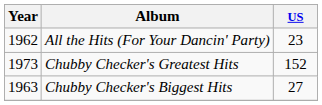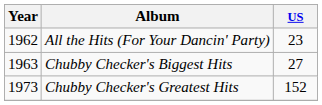rows swapped: Chubby Checker's Biggest Hits <-> Chubby Checker's Greatest Hits
